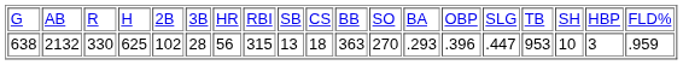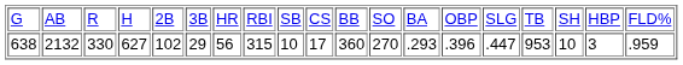638 | column 4: 625 -> 627
638 | column 6: 28 -> 29
638 | column 9: 13 -> 10
638 | column 10: 18 -> 17
638 | column 11: 363 -> 360
